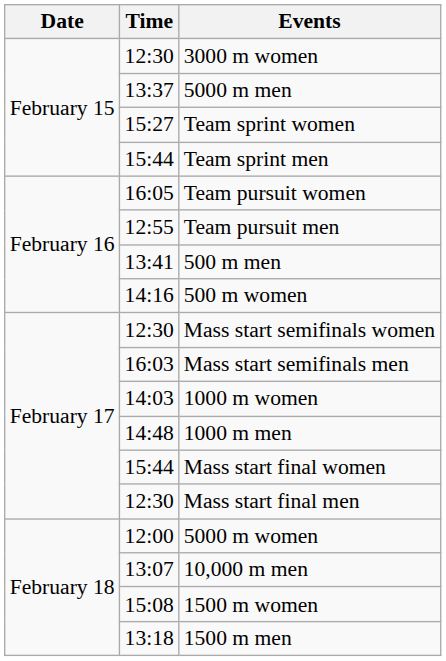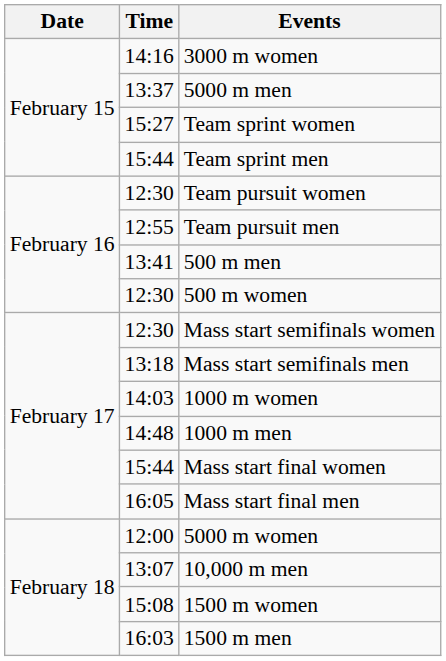3000 m women | Time: 12:30 -> 14:16
Team pursuit women | Time: 16:05 -> 12:30
500 m women | Time: 14:16 -> 12:30
Mass start semifinals men | Time: 16:03 -> 13:18
Mass start final men | Time: 12:30 -> 16:05
1500 m men | Time: 13:18 -> 16:03
